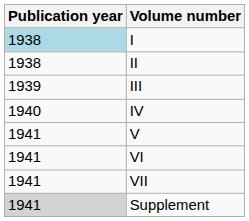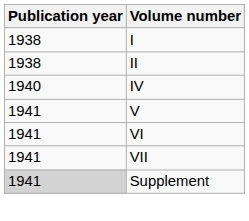I | Publication year: lightblue background -> no background
- row: 1939 | III
